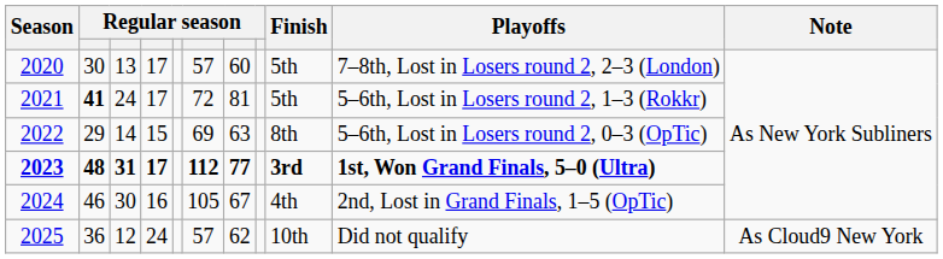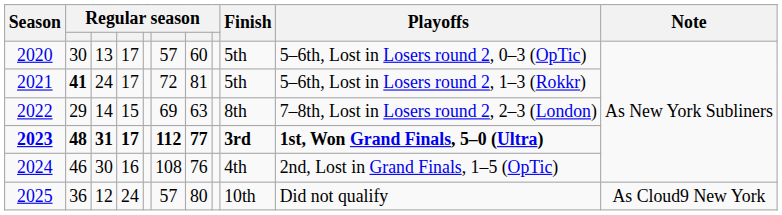2020 | Playoffs: 7–8th, Lost in Losers round 2, 2–3 (London) -> 5–6th, Lost in Losers round 2, 0–3 (OpTic)
2022 | Playoffs: 5–6th, Lost in Losers round 2, 0–3 (OpTic) -> 7–8th, Lost in Losers round 2, 2–3 (London)
2024 | column 6: 105 -> 108
2024 | column 7: 67 -> 76
2025 | column 7: 62 -> 80
